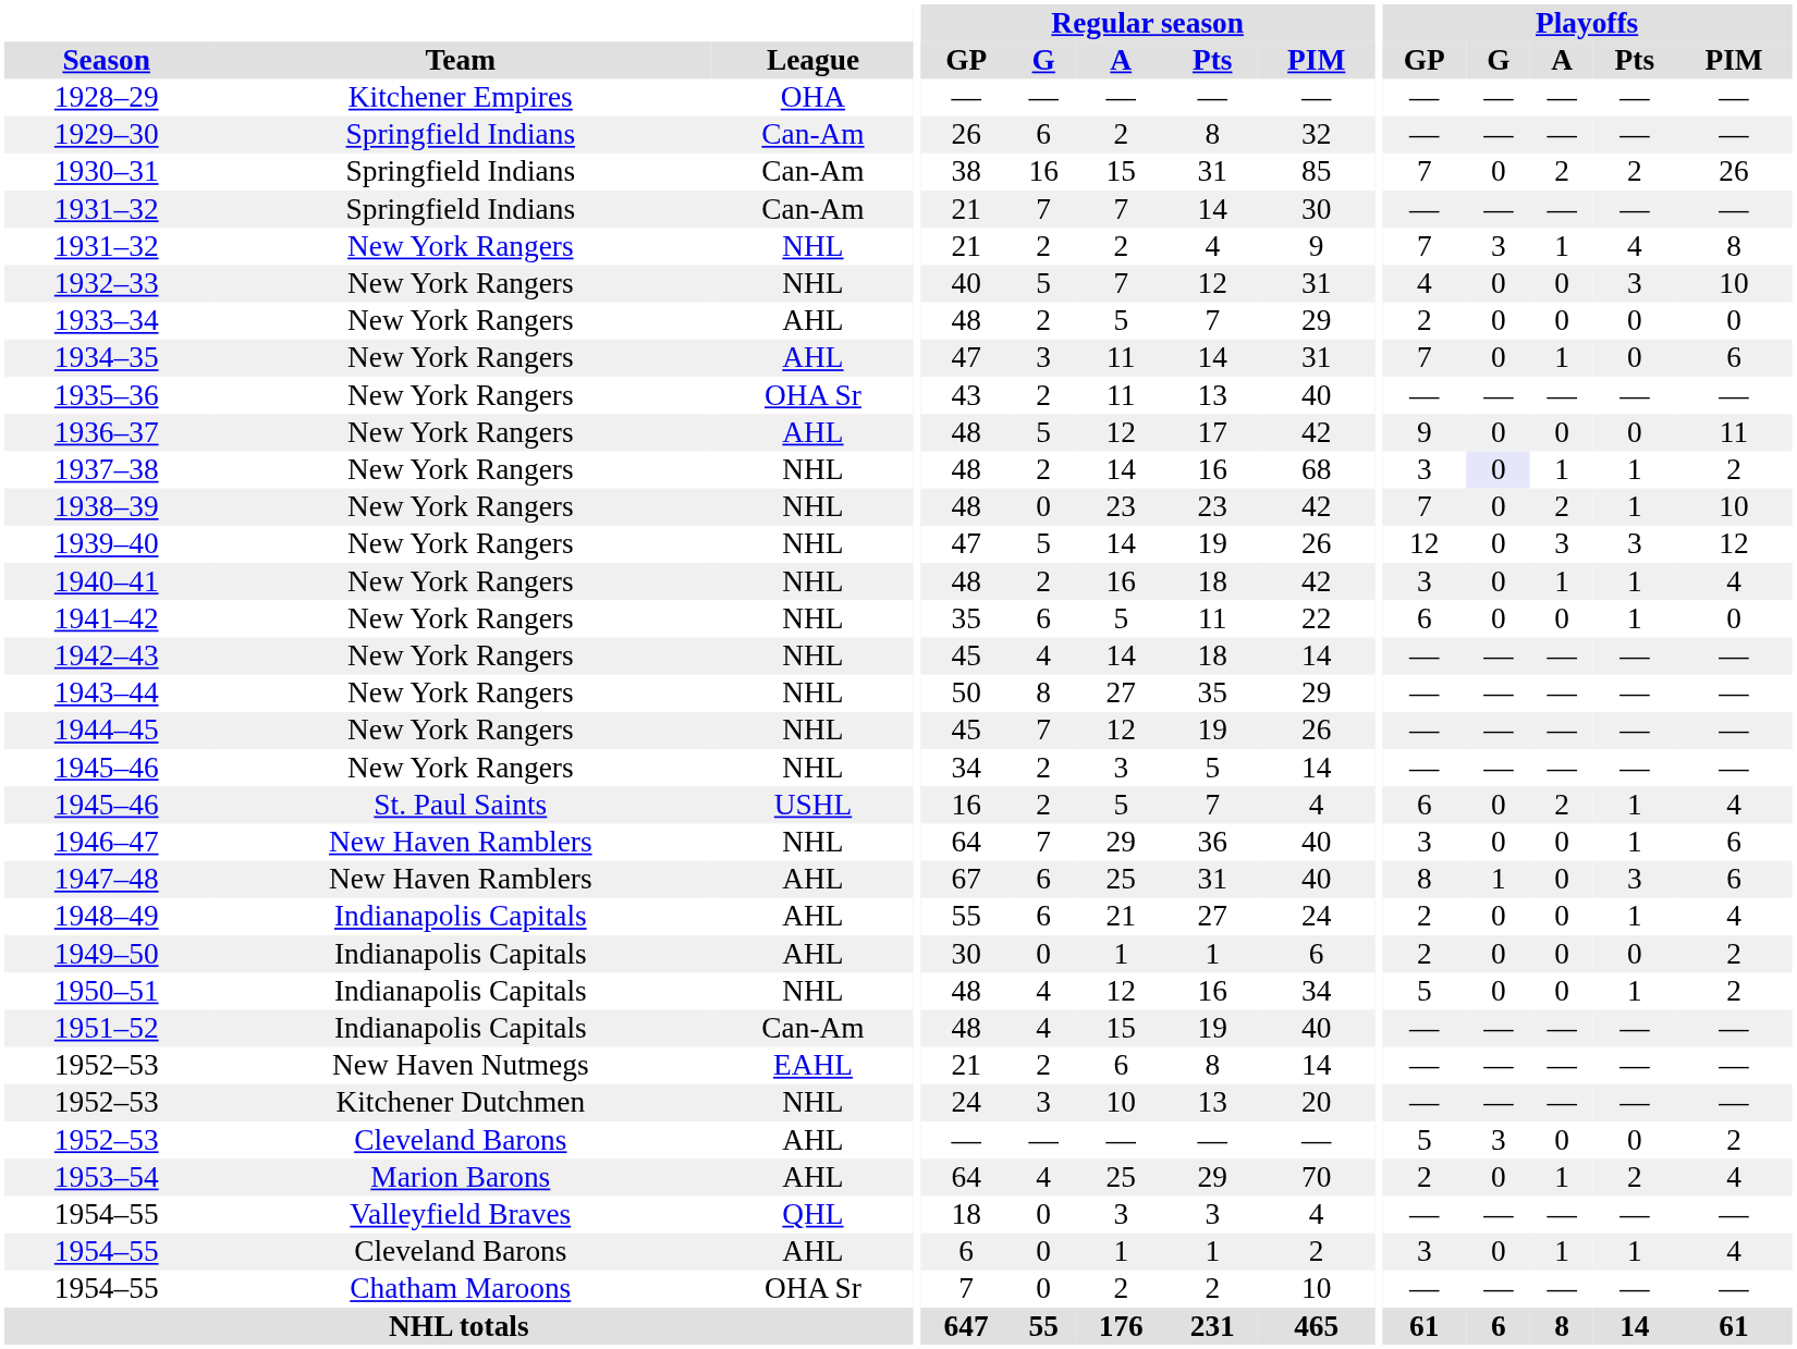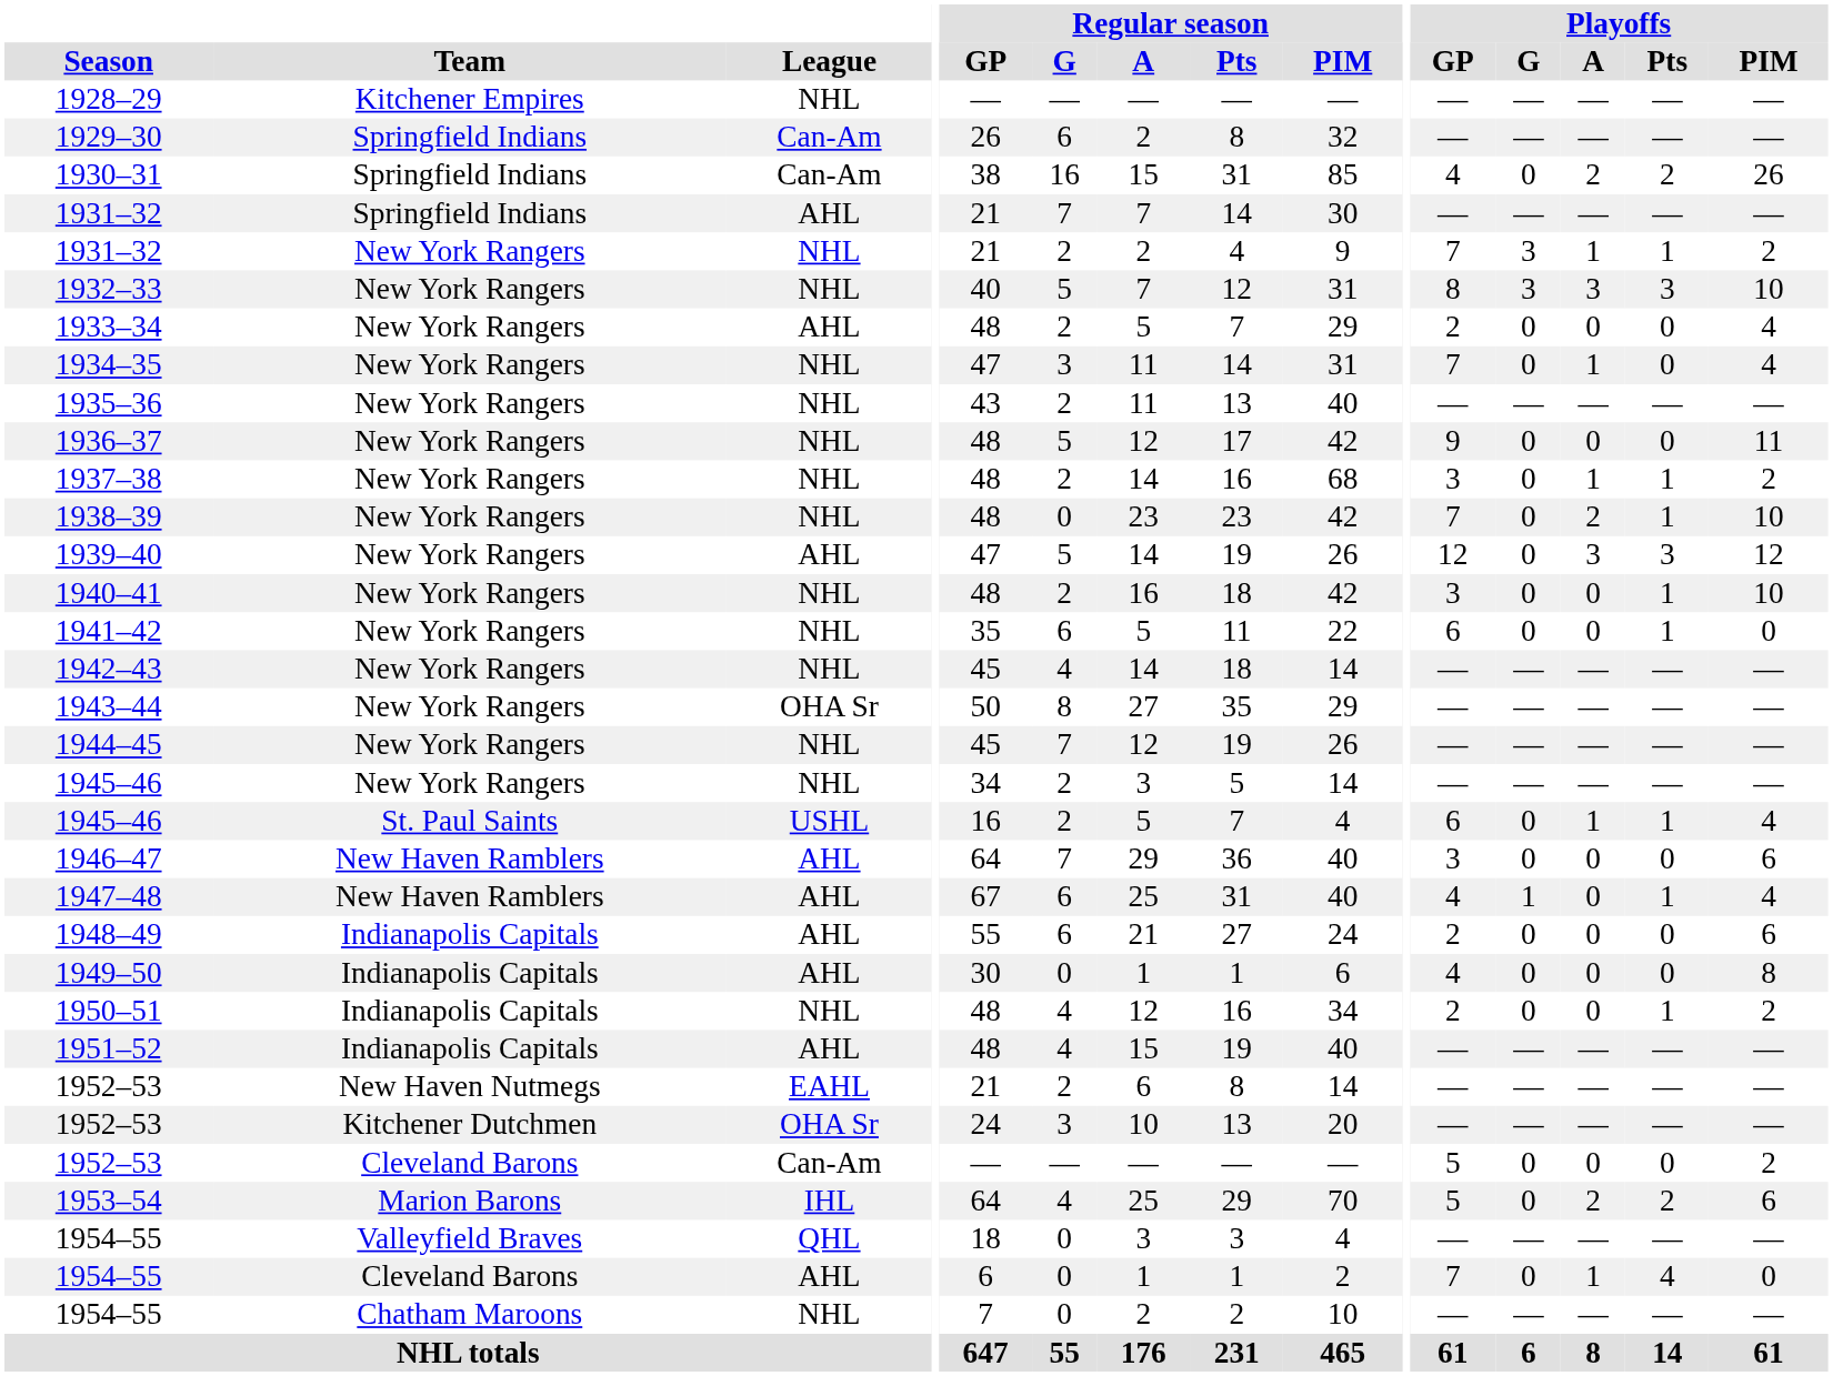1928–29 | League: OHA -> NHL
1930–31 | Playoffs / GP: 7 -> 4
1931–32 / Springfield Indians | League: Can-Am -> AHL
1931–32 / New York Rangers | Playoffs / Pts: 4 -> 1
1931–32 / New York Rangers | Playoffs / PIM: 8 -> 2
1932–33 | Playoffs / GP: 4 -> 8
1932–33 | Playoffs / G: 0 -> 3
1932–33 | Playoffs / A: 0 -> 3
1933–34 | Playoffs / PIM: 0 -> 4
1934–35 | League: AHL -> NHL
1934–35 | Playoffs / PIM: 6 -> 4
1935–36 | League: OHA Sr -> NHL
1936–37 | League: AHL -> NHL
1937–38 | Playoffs / G: lavender background -> no background
1939–40 | League: NHL -> AHL
1940–41 | Playoffs / A: 1 -> 0
1940–41 | Playoffs / PIM: 4 -> 10
1943–44 | League: NHL -> OHA Sr
1945–46 / St. Paul Saints | Playoffs / A: 2 -> 1
1946–47 | League: NHL -> AHL
1946–47 | Playoffs / Pts: 1 -> 0
1947–48 | Playoffs / GP: 8 -> 4
1947–48 | Playoffs / Pts: 3 -> 1
1947–48 | Playoffs / PIM: 6 -> 4
1948–49 | Playoffs / Pts: 1 -> 0
1948–49 | Playoffs / PIM: 4 -> 6
1949–50 | Playoffs / GP: 2 -> 4
1949–50 | Playoffs / PIM: 2 -> 8
1950–51 | Playoffs / GP: 5 -> 2
1951–52 | League: Can-Am -> AHL
1952–53 / Kitchener Dutchmen | League: NHL -> OHA Sr
1952–53 / Cleveland Barons | League: AHL -> Can-Am
1952–53 / Cleveland Barons | Playoffs / G: 3 -> 0
1953–54 | League: AHL -> IHL
1953–54 | Playoffs / GP: 2 -> 5
1953–54 | Playoffs / A: 1 -> 2
1953–54 | Playoffs / PIM: 4 -> 6
1954–55 / Cleveland Barons | Playoffs / GP: 3 -> 7
1954–55 / Cleveland Barons | Playoffs / Pts: 1 -> 4
1954–55 / Cleveland Barons | Playoffs / PIM: 4 -> 0
1954–55 / Chatham Maroons | League: OHA Sr -> NHL
